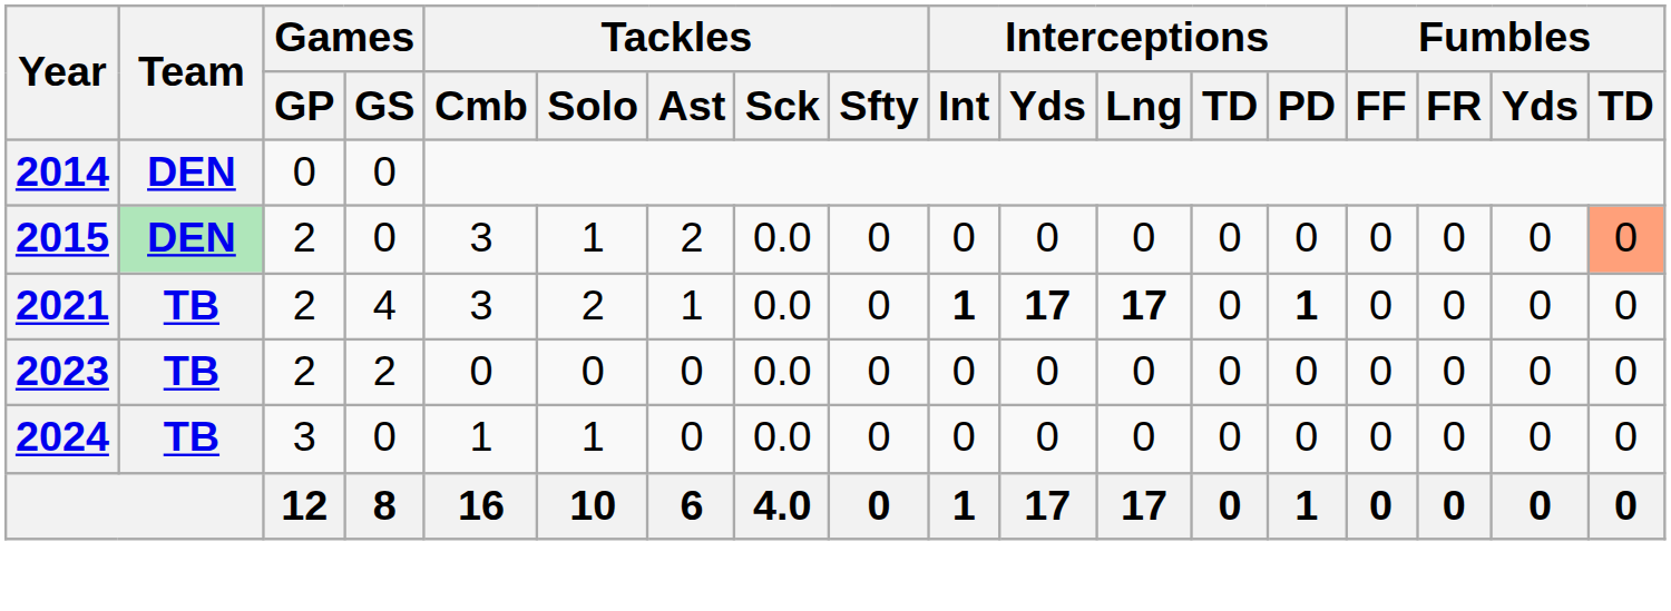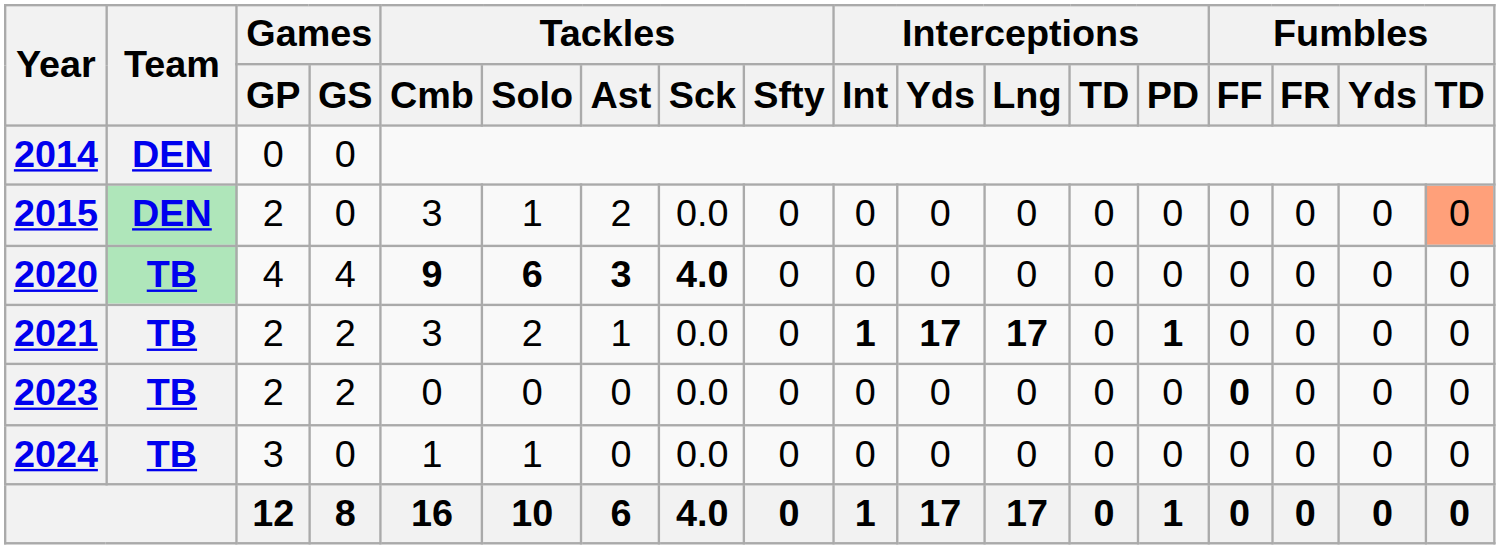+ row: 2020 | TB | 4 | 4 | 9 | 6 | 3 | 4.0 | 0 | 0 | 0 | 0 | 0 | 0 | 0 | 0 | 0 | 0
2021 | Games / GS: 4 -> 2
2023 | Fumbles / FF: normal -> bold
